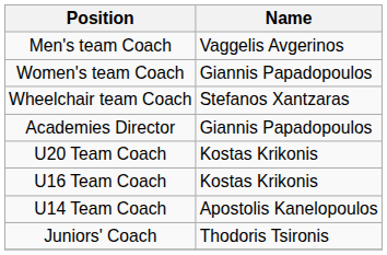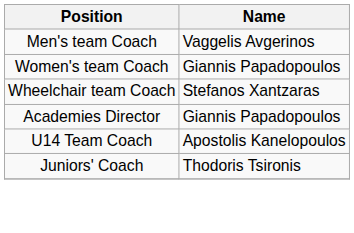- row: U20 Team Coach | Kostas Krikonis
- row: U16 Team Coach | Kostas Krikonis
